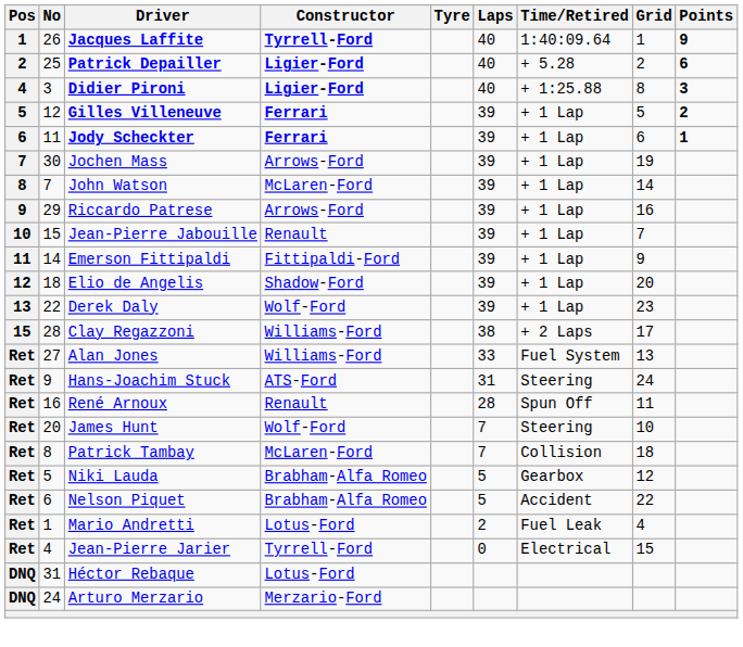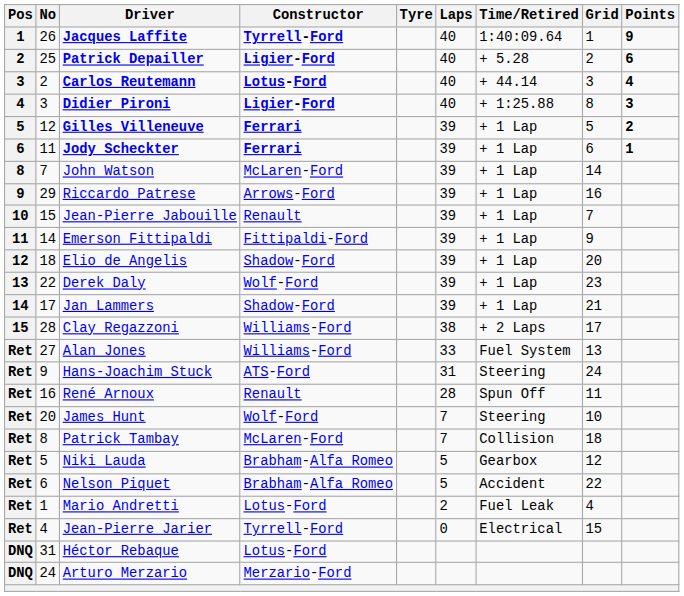+ row: 3 | 2 | Carlos Reutemann | Lotus-Ford | 40 | + 44.14 | 3 | 4
- row: 7 | 30 | Jochen Mass | Arrows-Ford | 39 | + 1 Lap | 19
+ row: 14 | 17 | Jan Lammers | Shadow-Ford | 39 | + 1 Lap | 21
